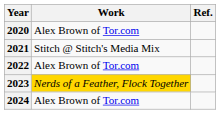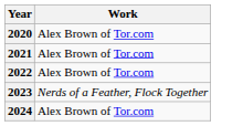- column: Ref.
2021 | Work: Stitch @ Stitch's Media Mix -> Alex Brown of Tor.com
2023 | Work: gold background -> no background
